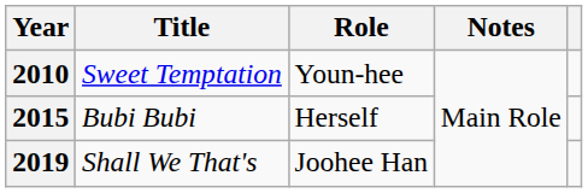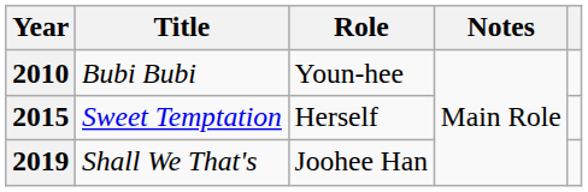2010 | Title: Sweet Temptation -> Bubi Bubi
2015 | Title: Bubi Bubi -> Sweet Temptation
